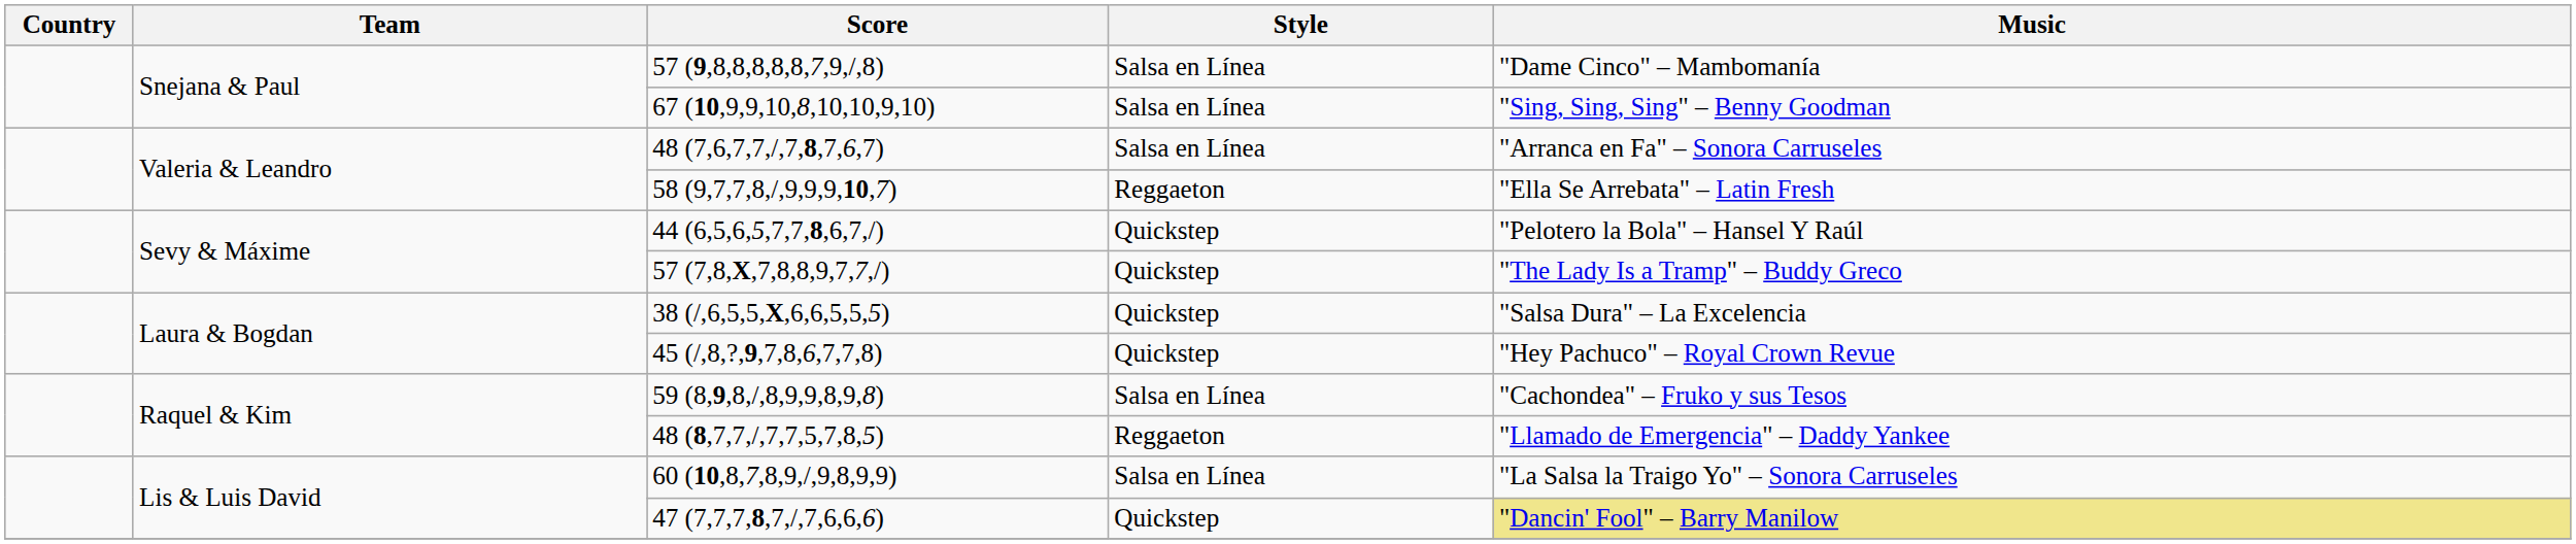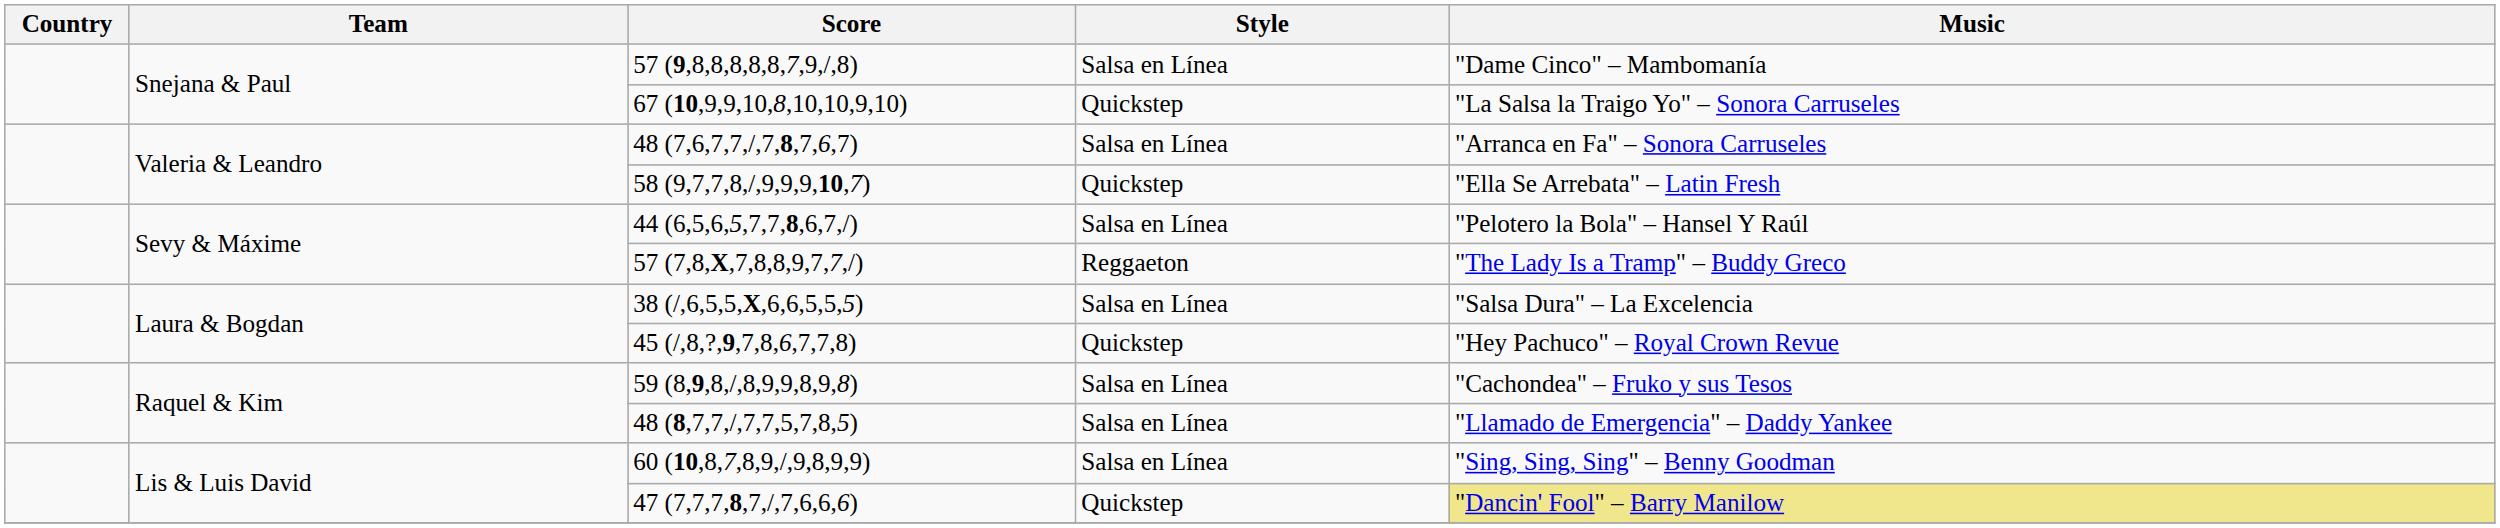67 (10,9,9,10,8,10,10,9,10) | Style: Salsa en Línea -> Quickstep
67 (10,9,9,10,8,10,10,9,10) | Music: "Sing, Sing, Sing" – Benny Goodman -> "La Salsa la Traigo Yo" – Sonora Carruseles
58 (9,7,7,8,/,9,9,9,10,7) | Style: Reggaeton -> Quickstep
44 (6,5,6,5,7,7,8,6,7,/) | Style: Quickstep -> Salsa en Línea
57 (7,8,X,7,8,8,9,7,7,/) | Style: Quickstep -> Reggaeton
38 (/,6,5,5,X,6,6,5,5,5) | Style: Quickstep -> Salsa en Línea
48 (8,7,7,/,7,7,5,7,8,5) | Style: Reggaeton -> Salsa en Línea
60 (10,8,7,8,9,/,9,8,9,9) | Music: "La Salsa la Traigo Yo" – Sonora Carruseles -> "Sing, Sing, Sing" – Benny Goodman
